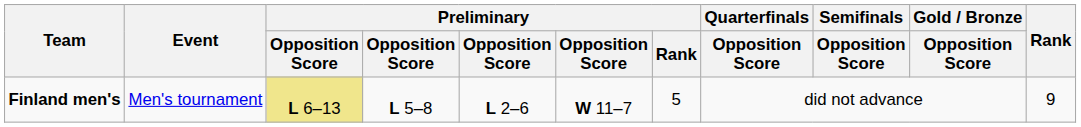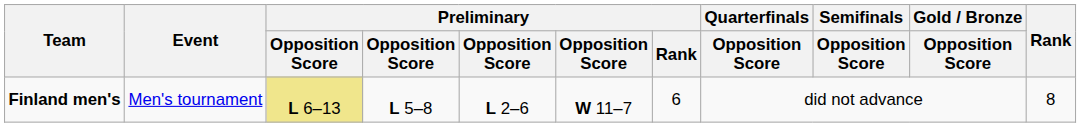Finland men's | Preliminary / Rank: 5 -> 6
Finland men's | Rank: 9 -> 8
